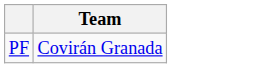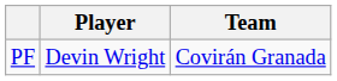+ column: Player | Devin Wright
